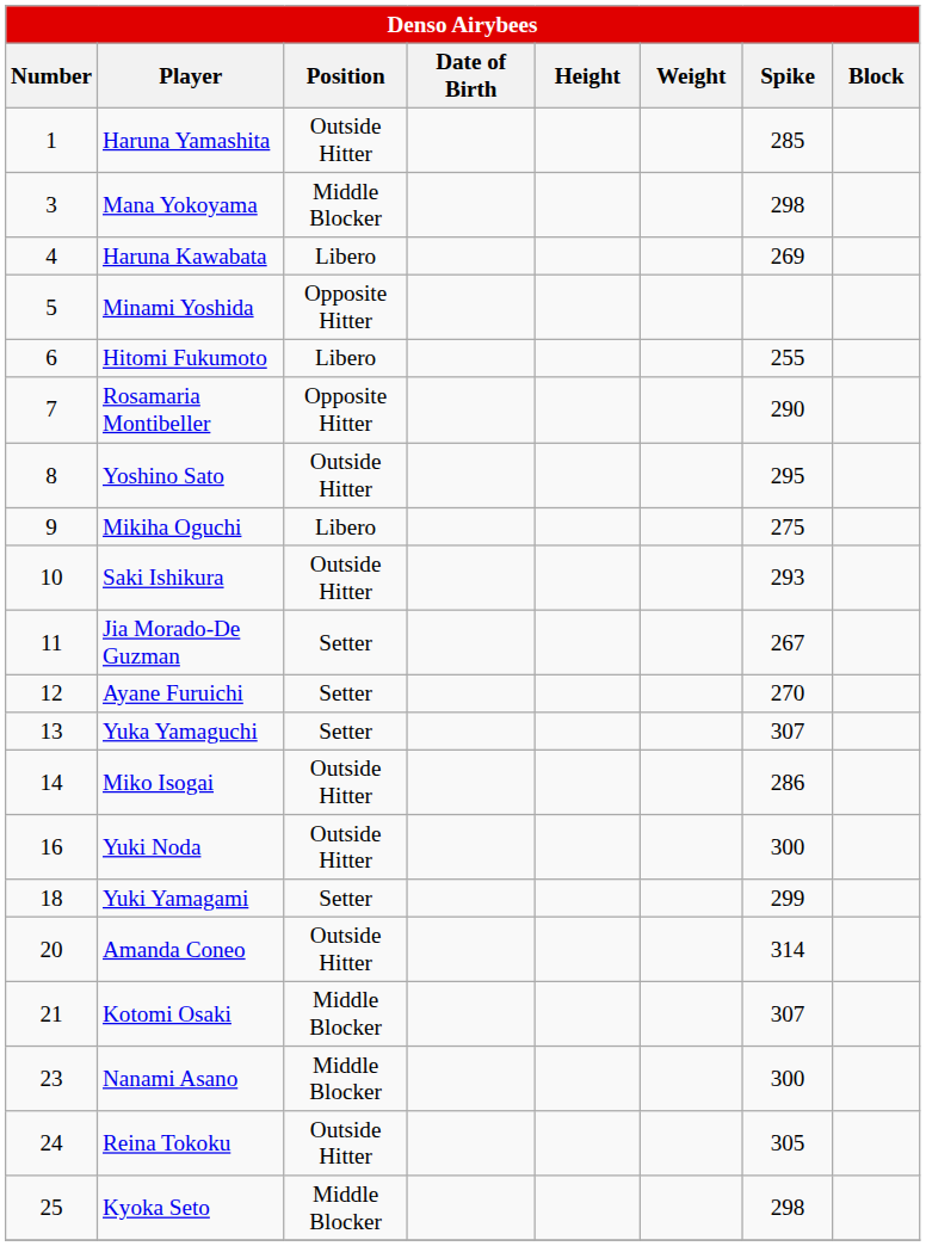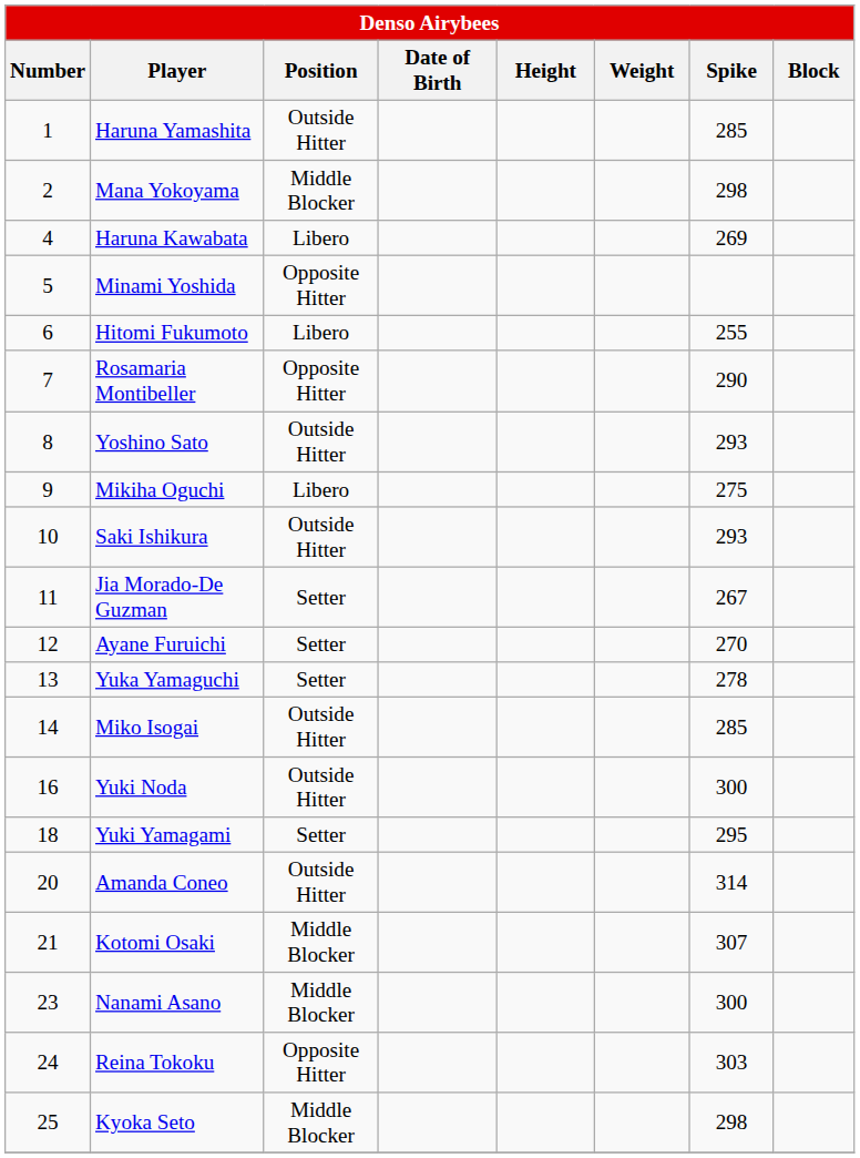Mana Yokoyama | Number: 3 -> 2
Yoshino Sato | Spike: 295 -> 293
Yuka Yamaguchi | Spike: 307 -> 278
Miko Isogai | Spike: 286 -> 285
Yuki Yamagami | Spike: 299 -> 295
Reina Tokoku | Position: Outside Hitter -> Opposite Hitter
Reina Tokoku | Spike: 305 -> 303
